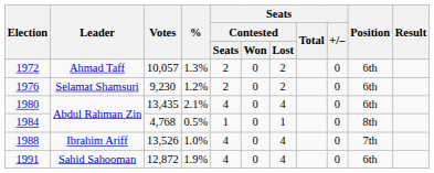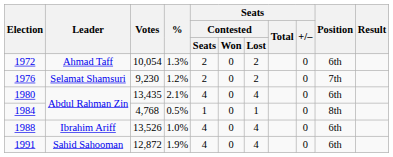1972 | Votes: 10,057 -> 10,054
1976 | Position: 6th -> 7th
1988 | Position: 7th -> 6th
